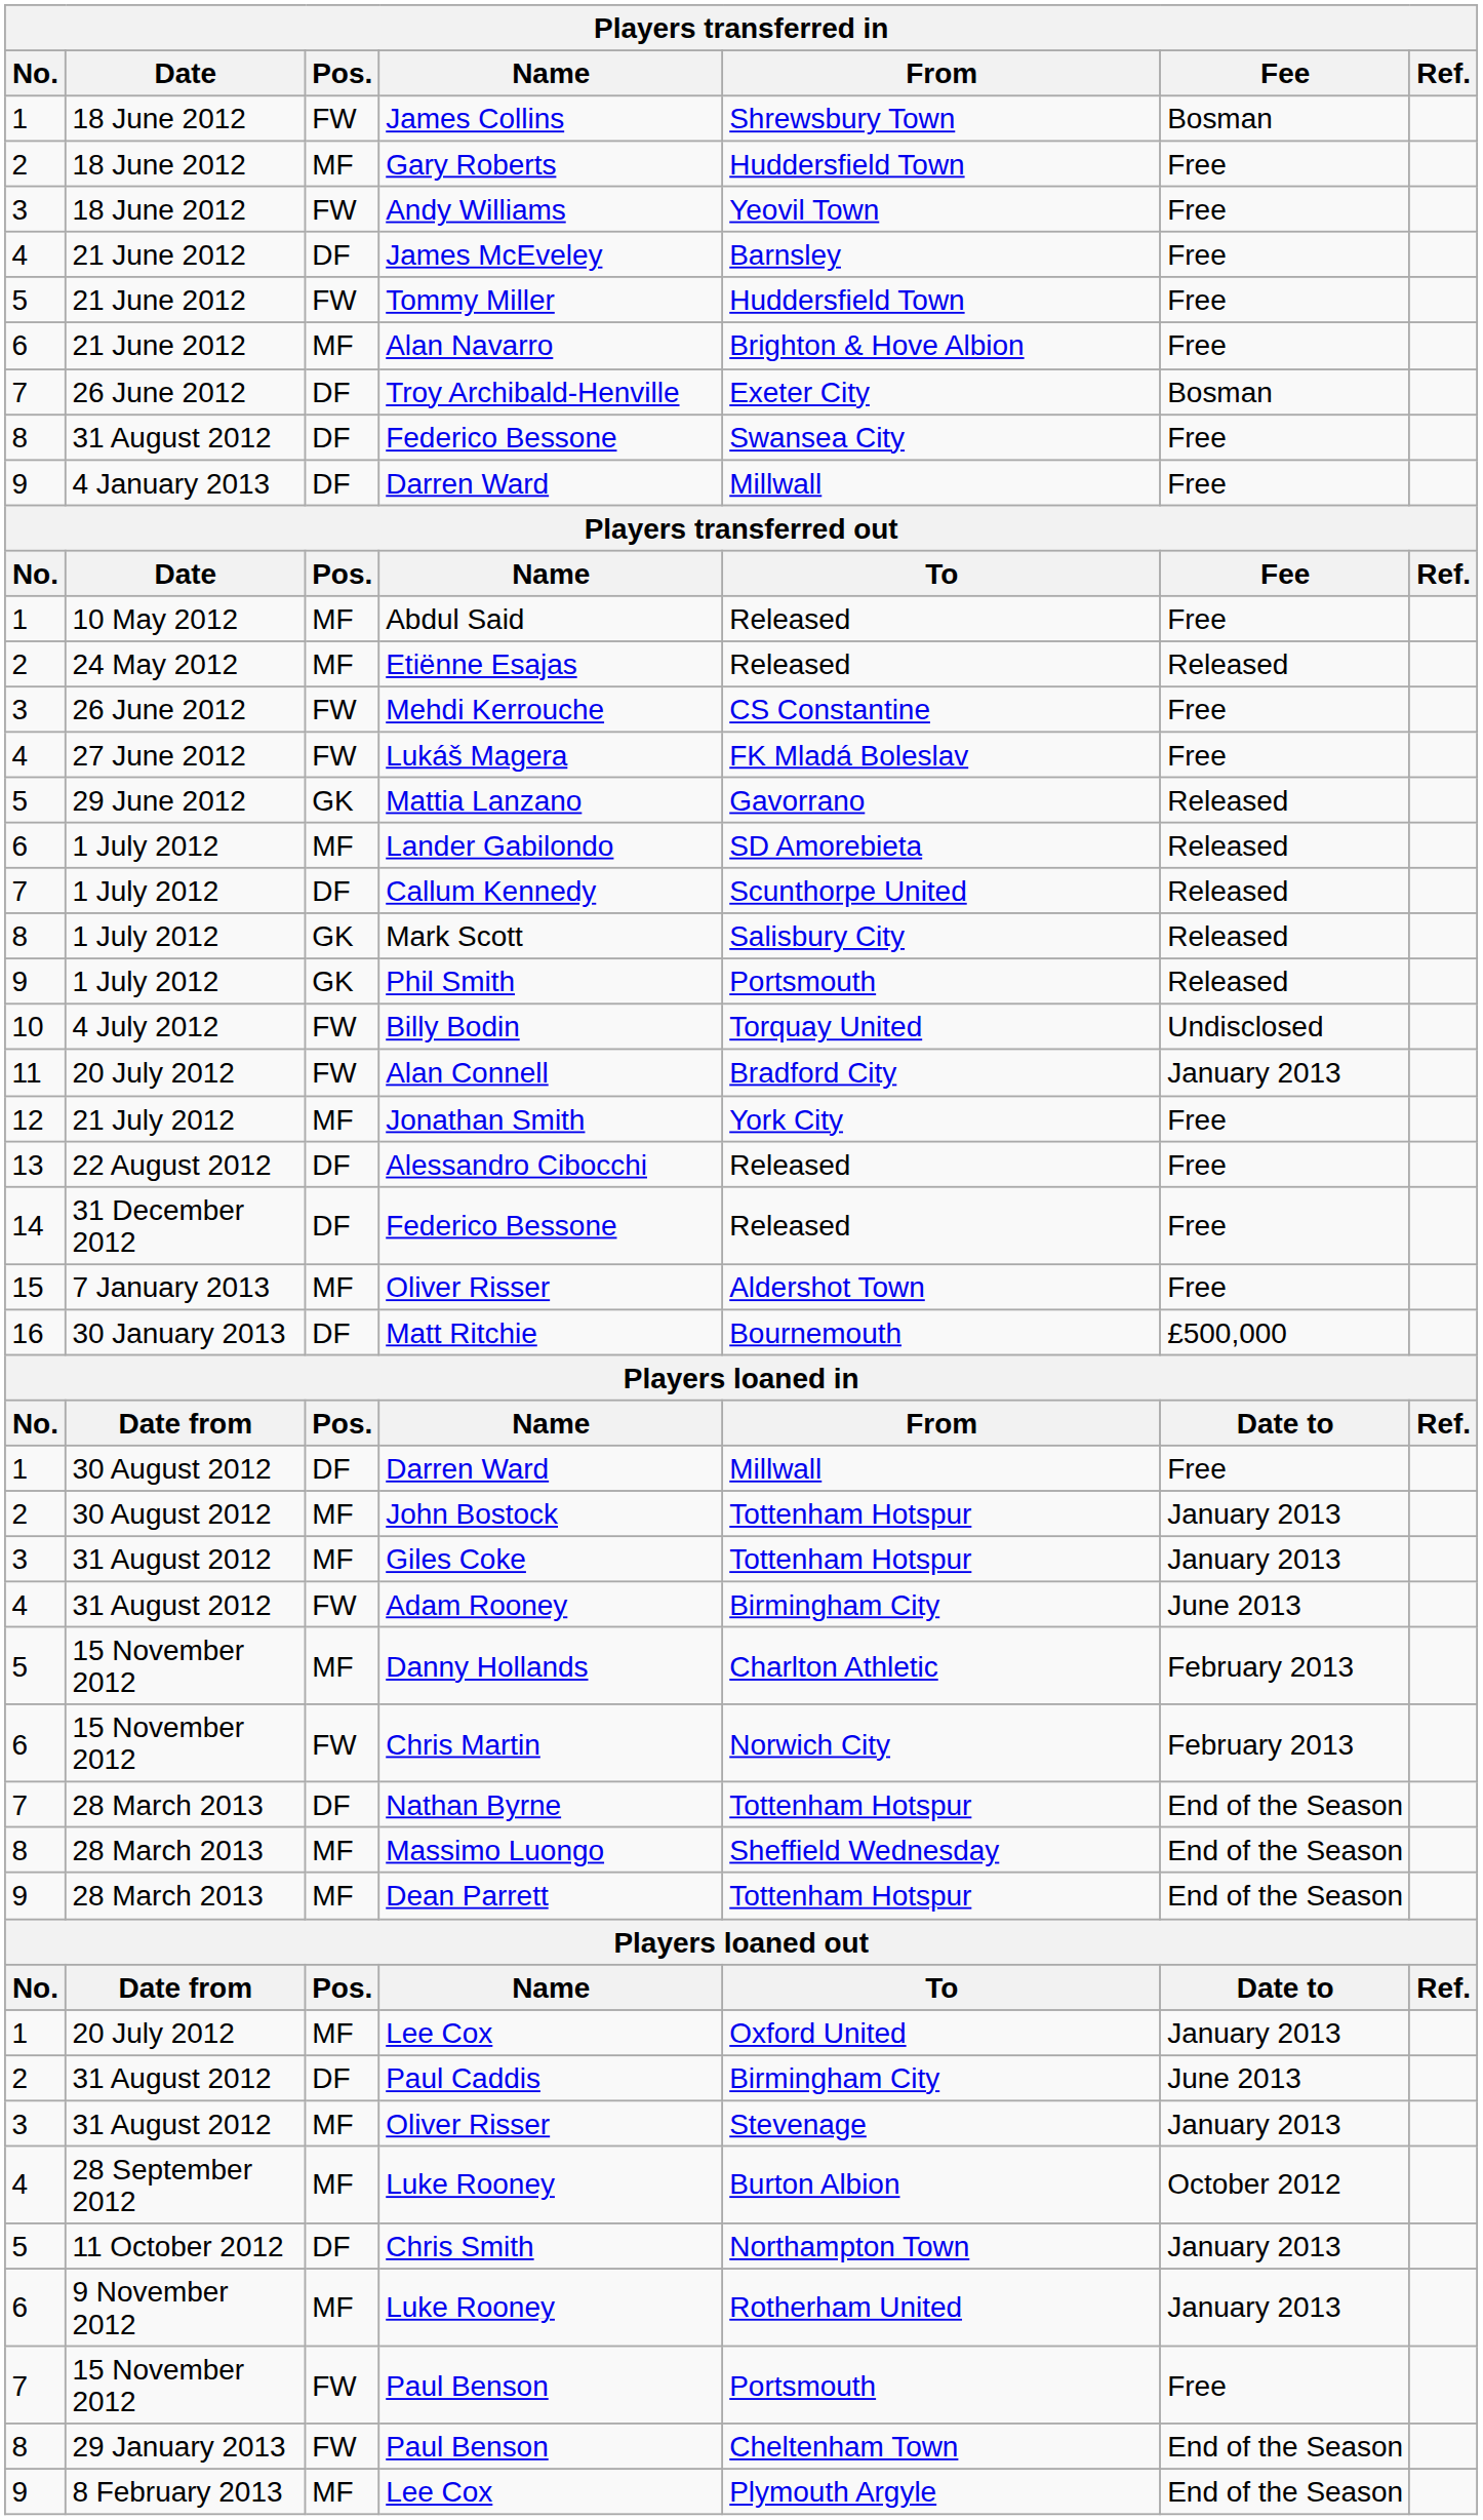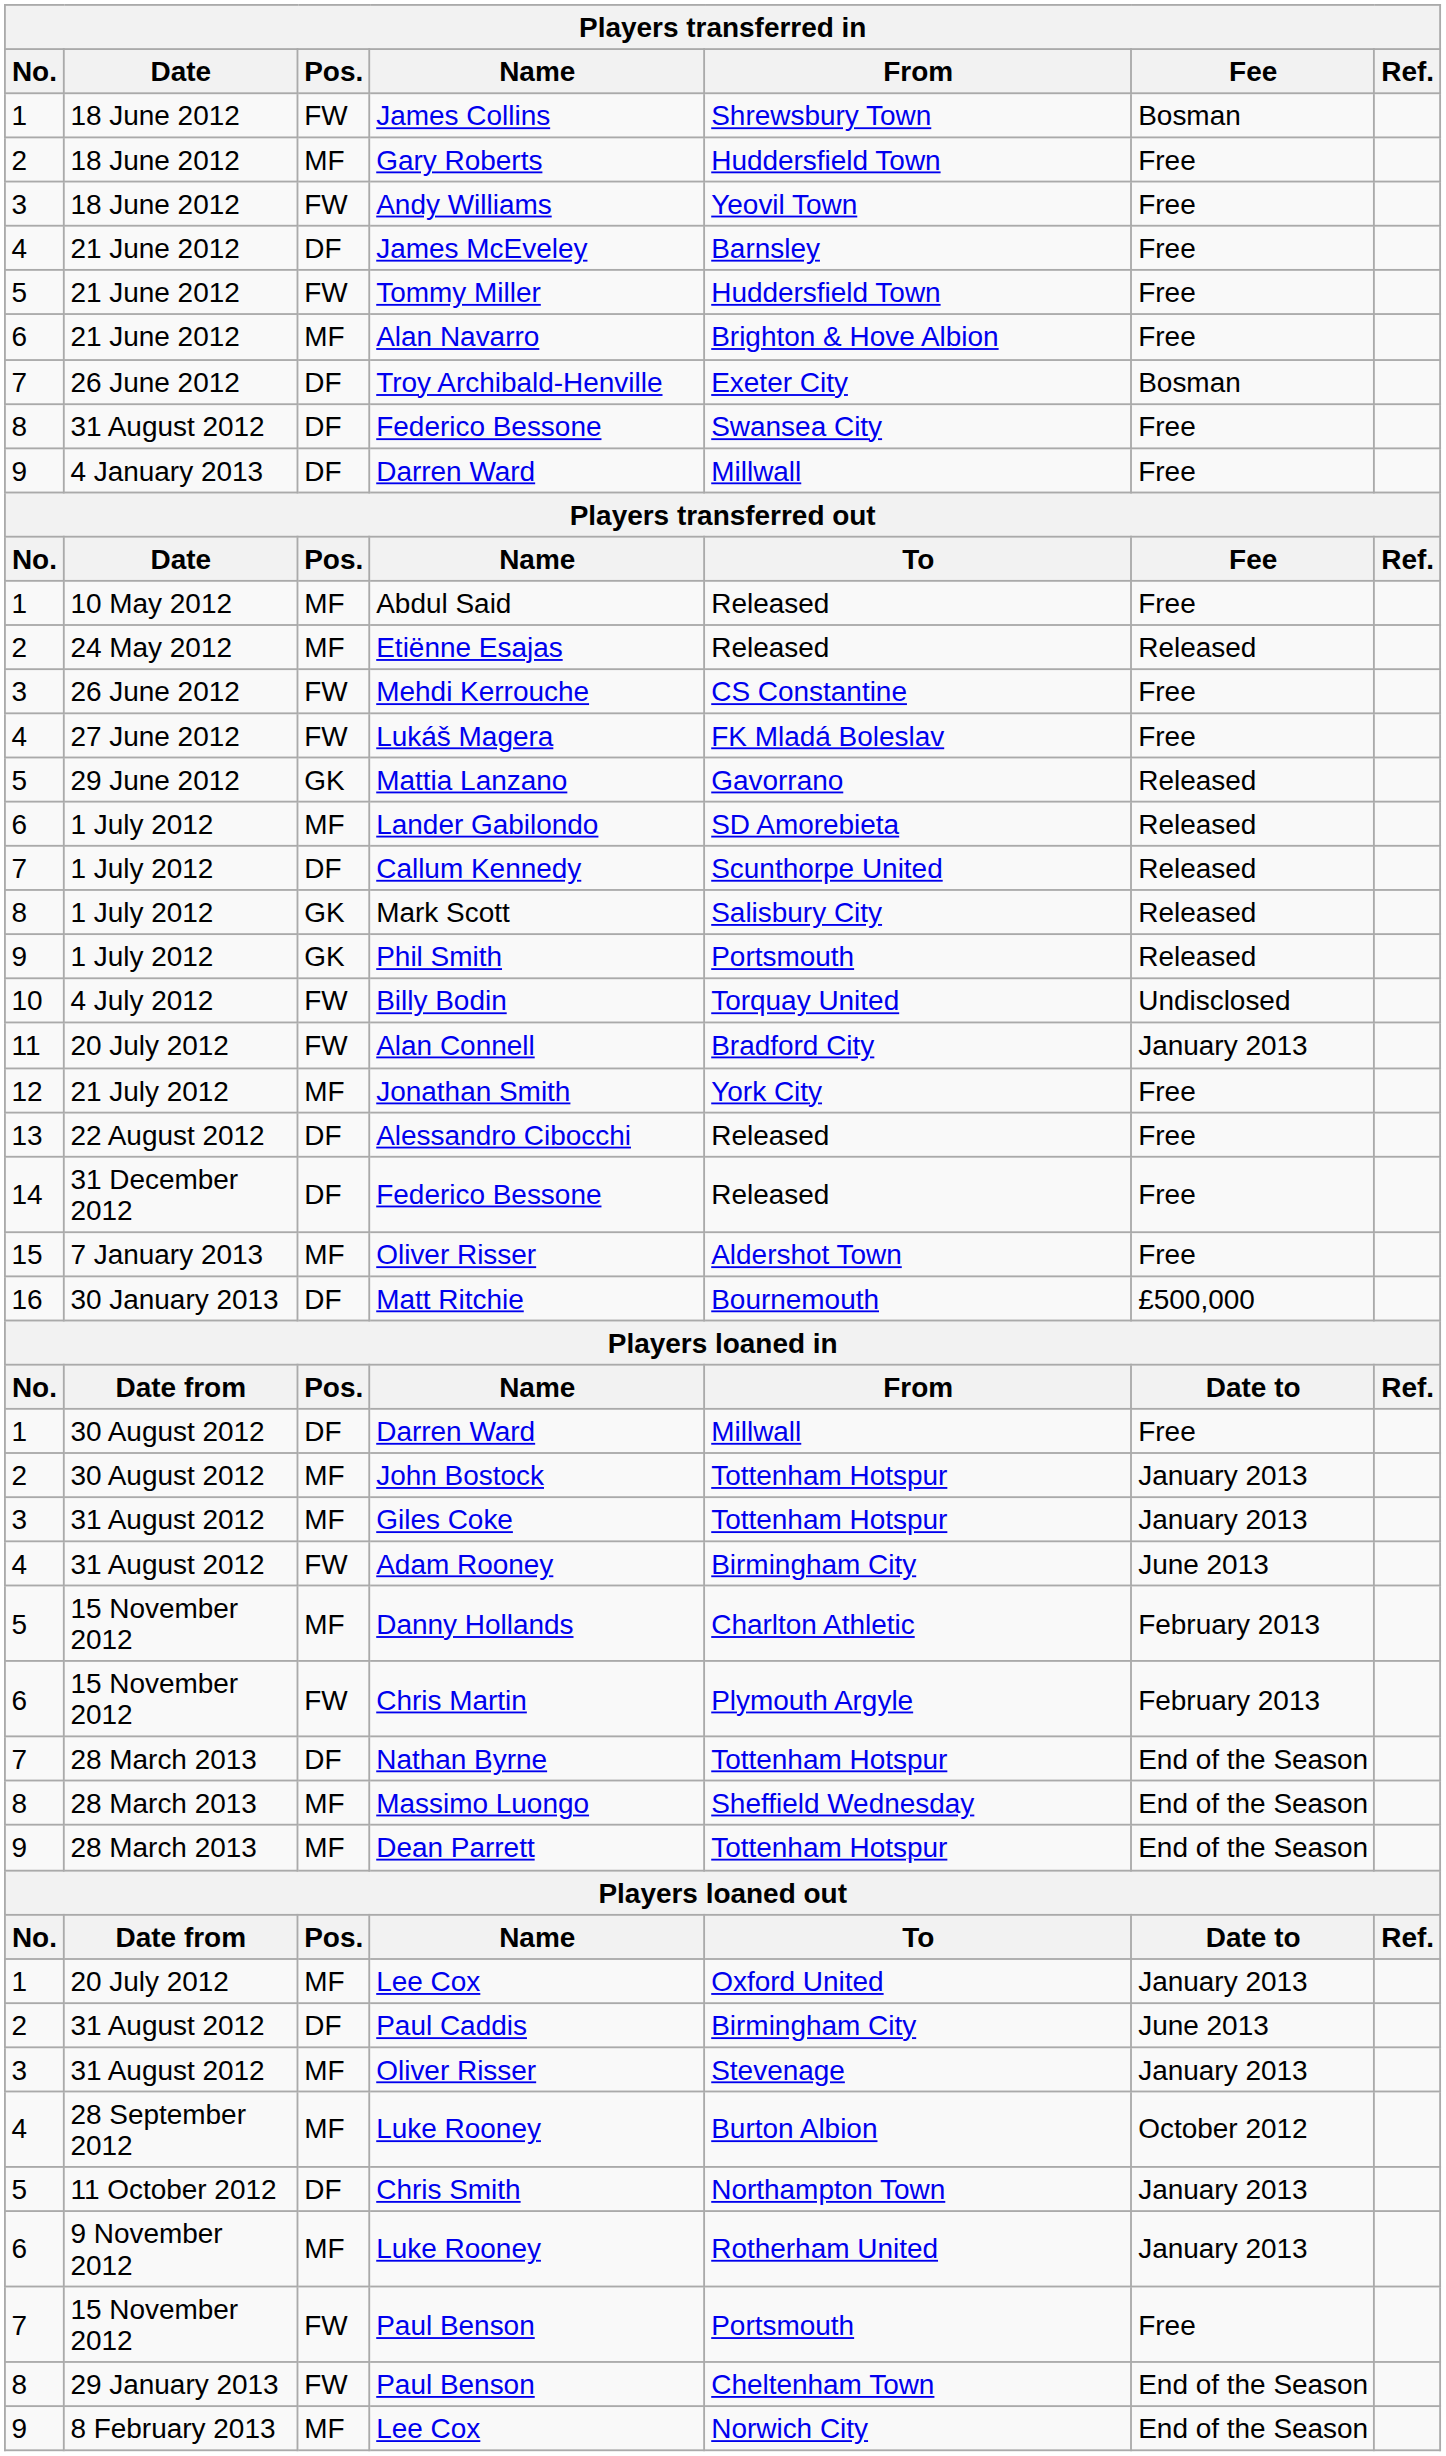Chris Martin | From: Norwich City -> Plymouth Argyle
8 February 2013 / Lee Cox | From: Plymouth Argyle -> Norwich City
